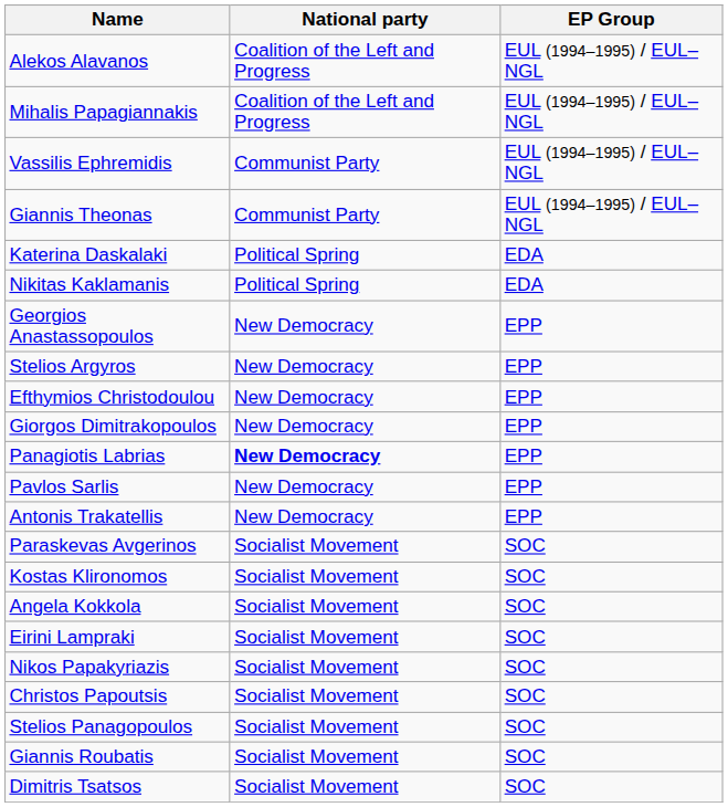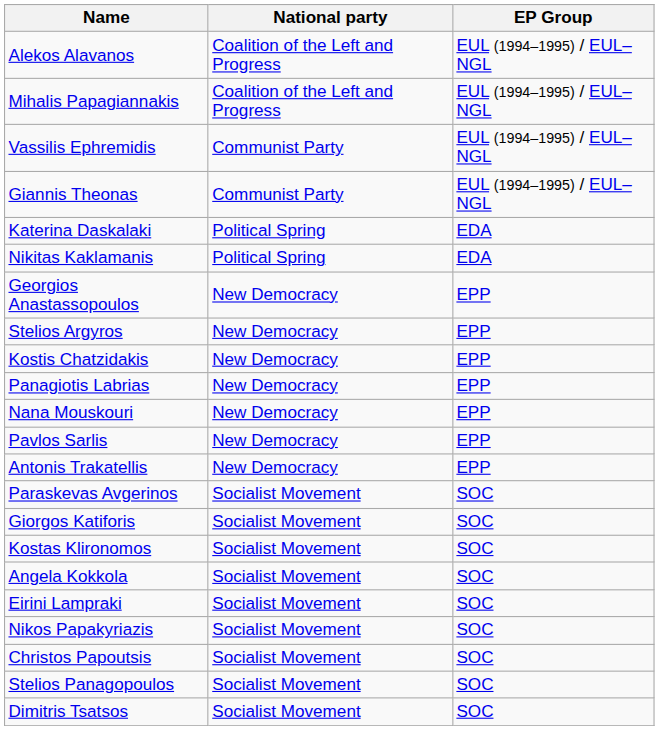- row: Efthymios Christodoulou | New Democracy | EPP
+ row: Kostis Chatzidakis | New Democracy | EPP
- row: Giorgos Dimitrakopoulos | New Democracy | EPP
Panagiotis Labrias | National party: bold -> normal
+ row: Nana Mouskouri | New Democracy | EPP
+ row: Giorgos Katiforis | Socialist Movement | SOC
- row: Giannis Roubatis | Socialist Movement | SOC
